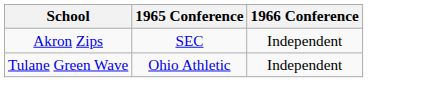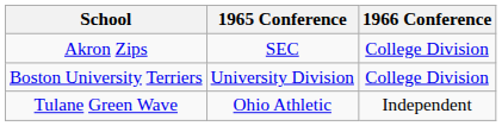Akron Zips | 1966 Conference: Independent -> College Division
+ row: Boston University Terriers | University Division | College Division
